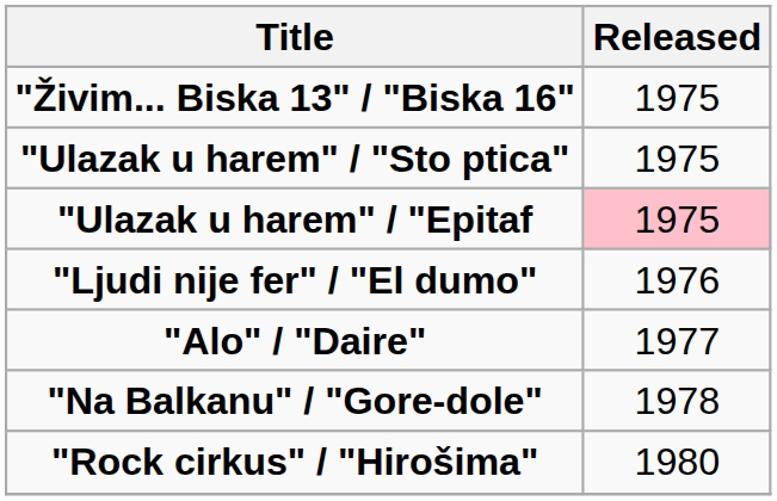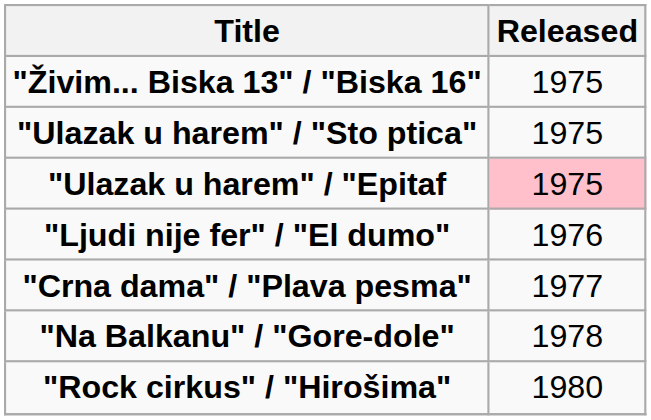+ row: "Crna dama" / "Plava pesma" | 1977
- row: "Alo" / "Daire" | 1977
